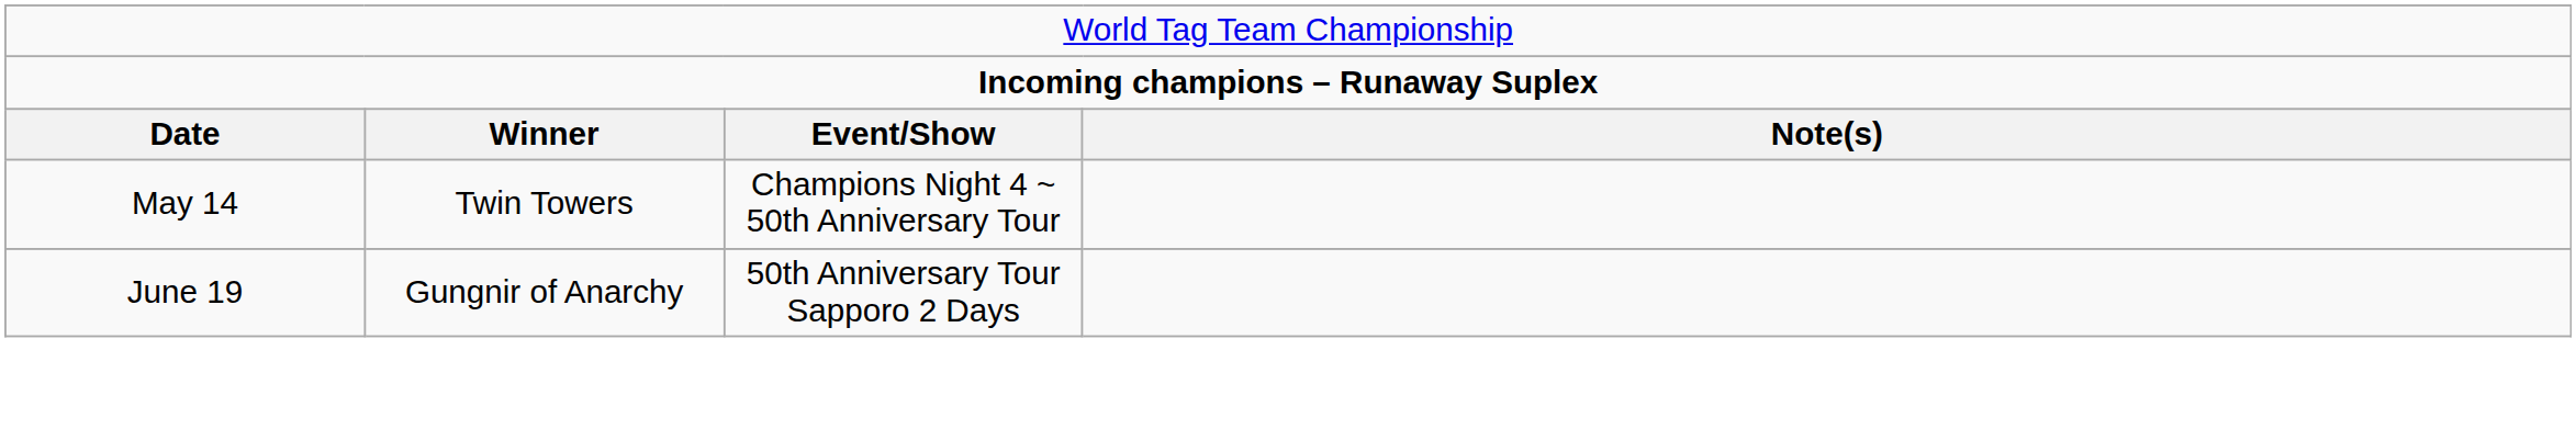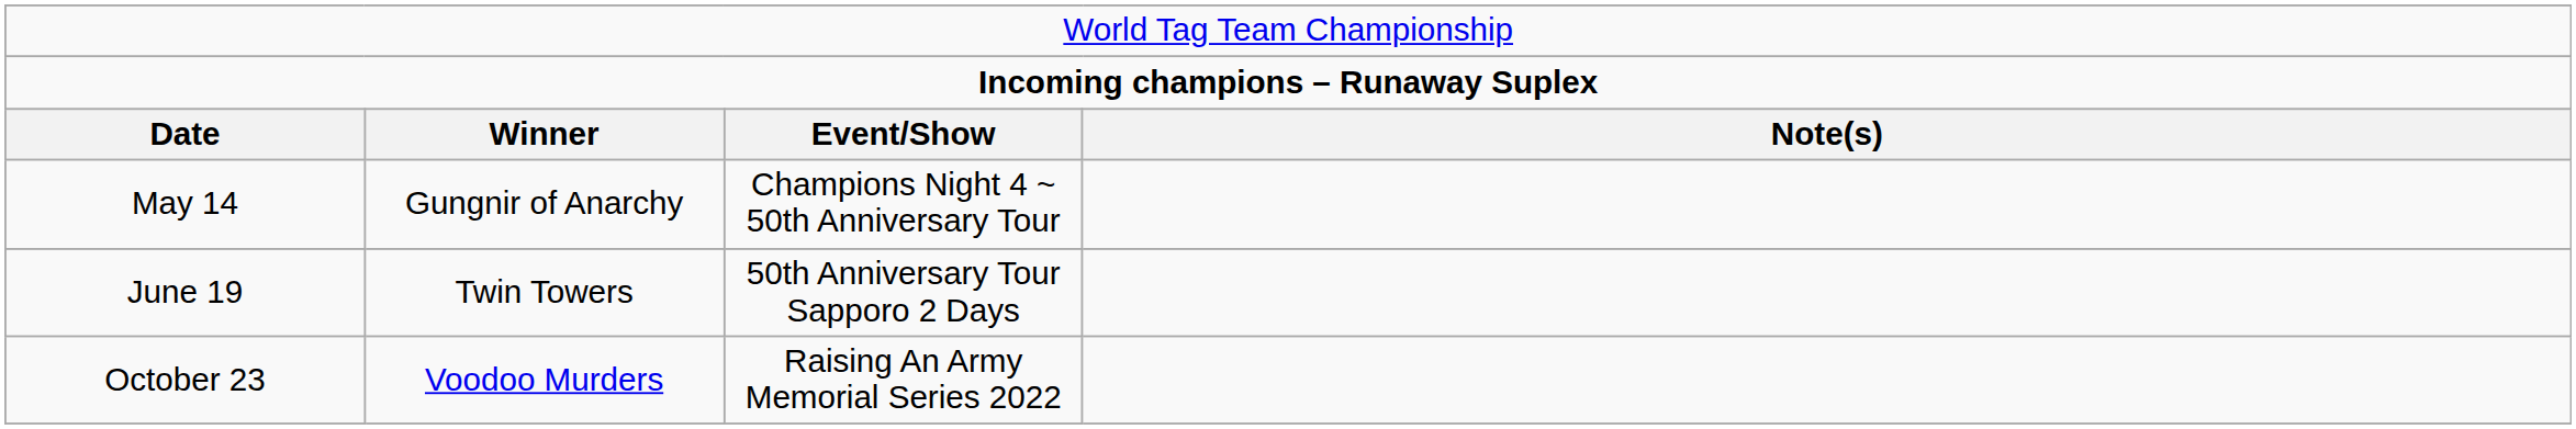May 14 | column 2: Twin Towers -> Gungnir of Anarchy
June 19 | column 2: Gungnir of Anarchy -> Twin Towers
+ row: October 23 | Voodoo Murders | Raising An Army Memorial Series 2022
